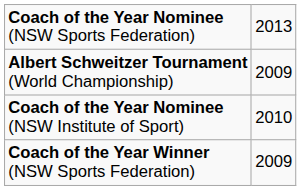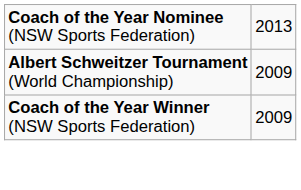- row: Coach of the Year Nominee (NSW Institute of Sport) | 2010
